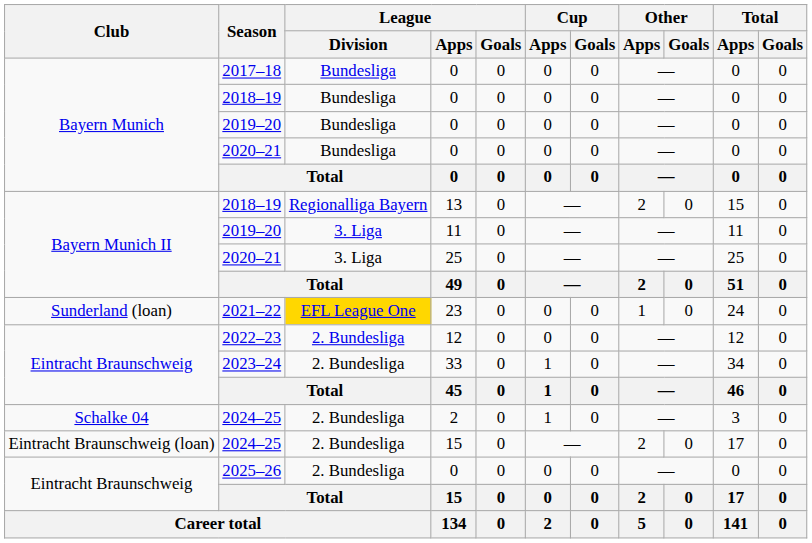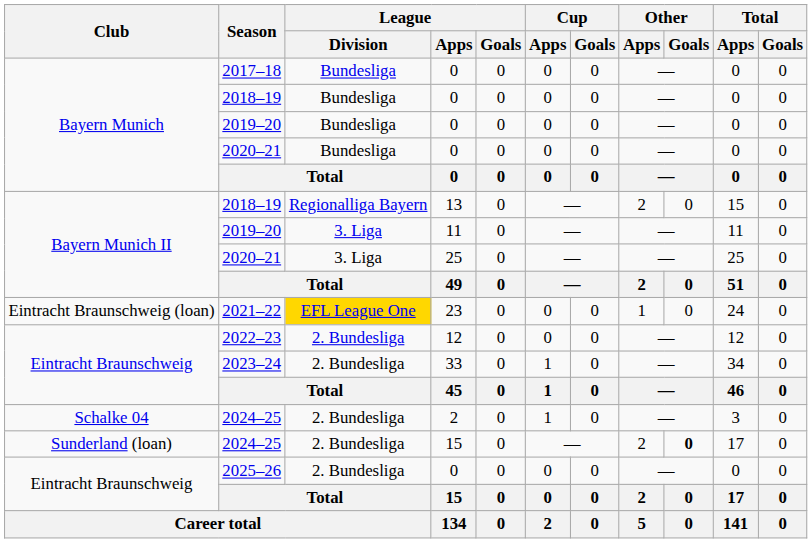2021–22 | Club: Sunderland (loan) -> Eintracht Braunschweig (loan)
2024–25 / 15 | Club: Eintracht Braunschweig (loan) -> Sunderland (loan)
2024–25 / 15 | Other / Goals: normal -> bold
